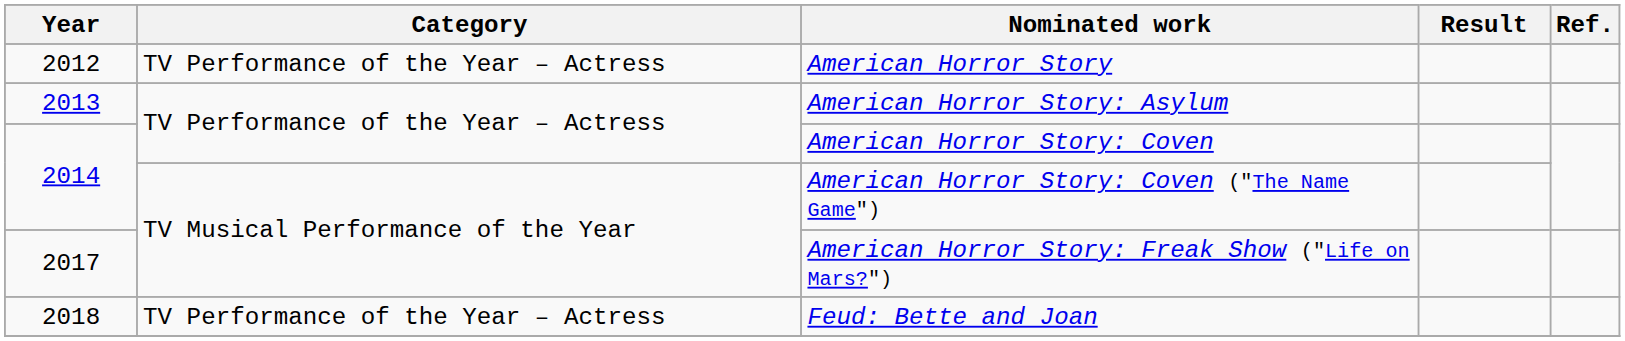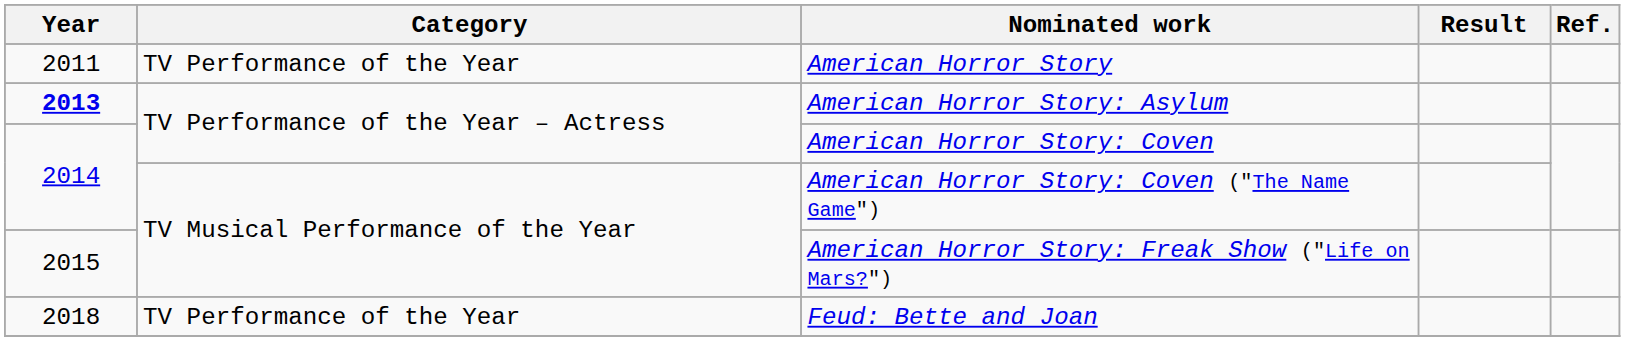American Horror Story | Year: 2012 -> 2011
American Horror Story | Category: TV Performance of the Year – Actress -> TV Performance of the Year
American Horror Story: Asylum | Year: normal -> bold
American Horror Story: Freak Show ("Life on Mars?") | Year: 2017 -> 2015
Feud: Bette and Joan | Category: TV Performance of the Year – Actress -> TV Performance of the Year
